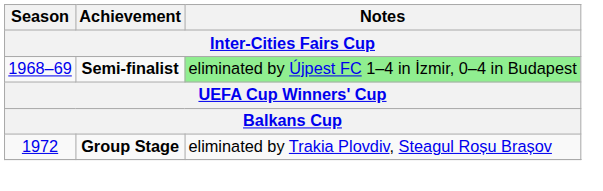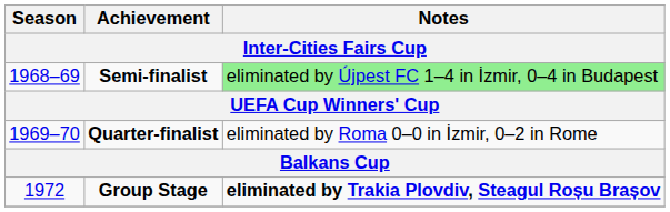+ row: 1969–70 | Quarter-finalist | eliminated by Roma 0–0 in İzmir, 0–2 in Rome
Group Stage | Notes: normal -> bold
